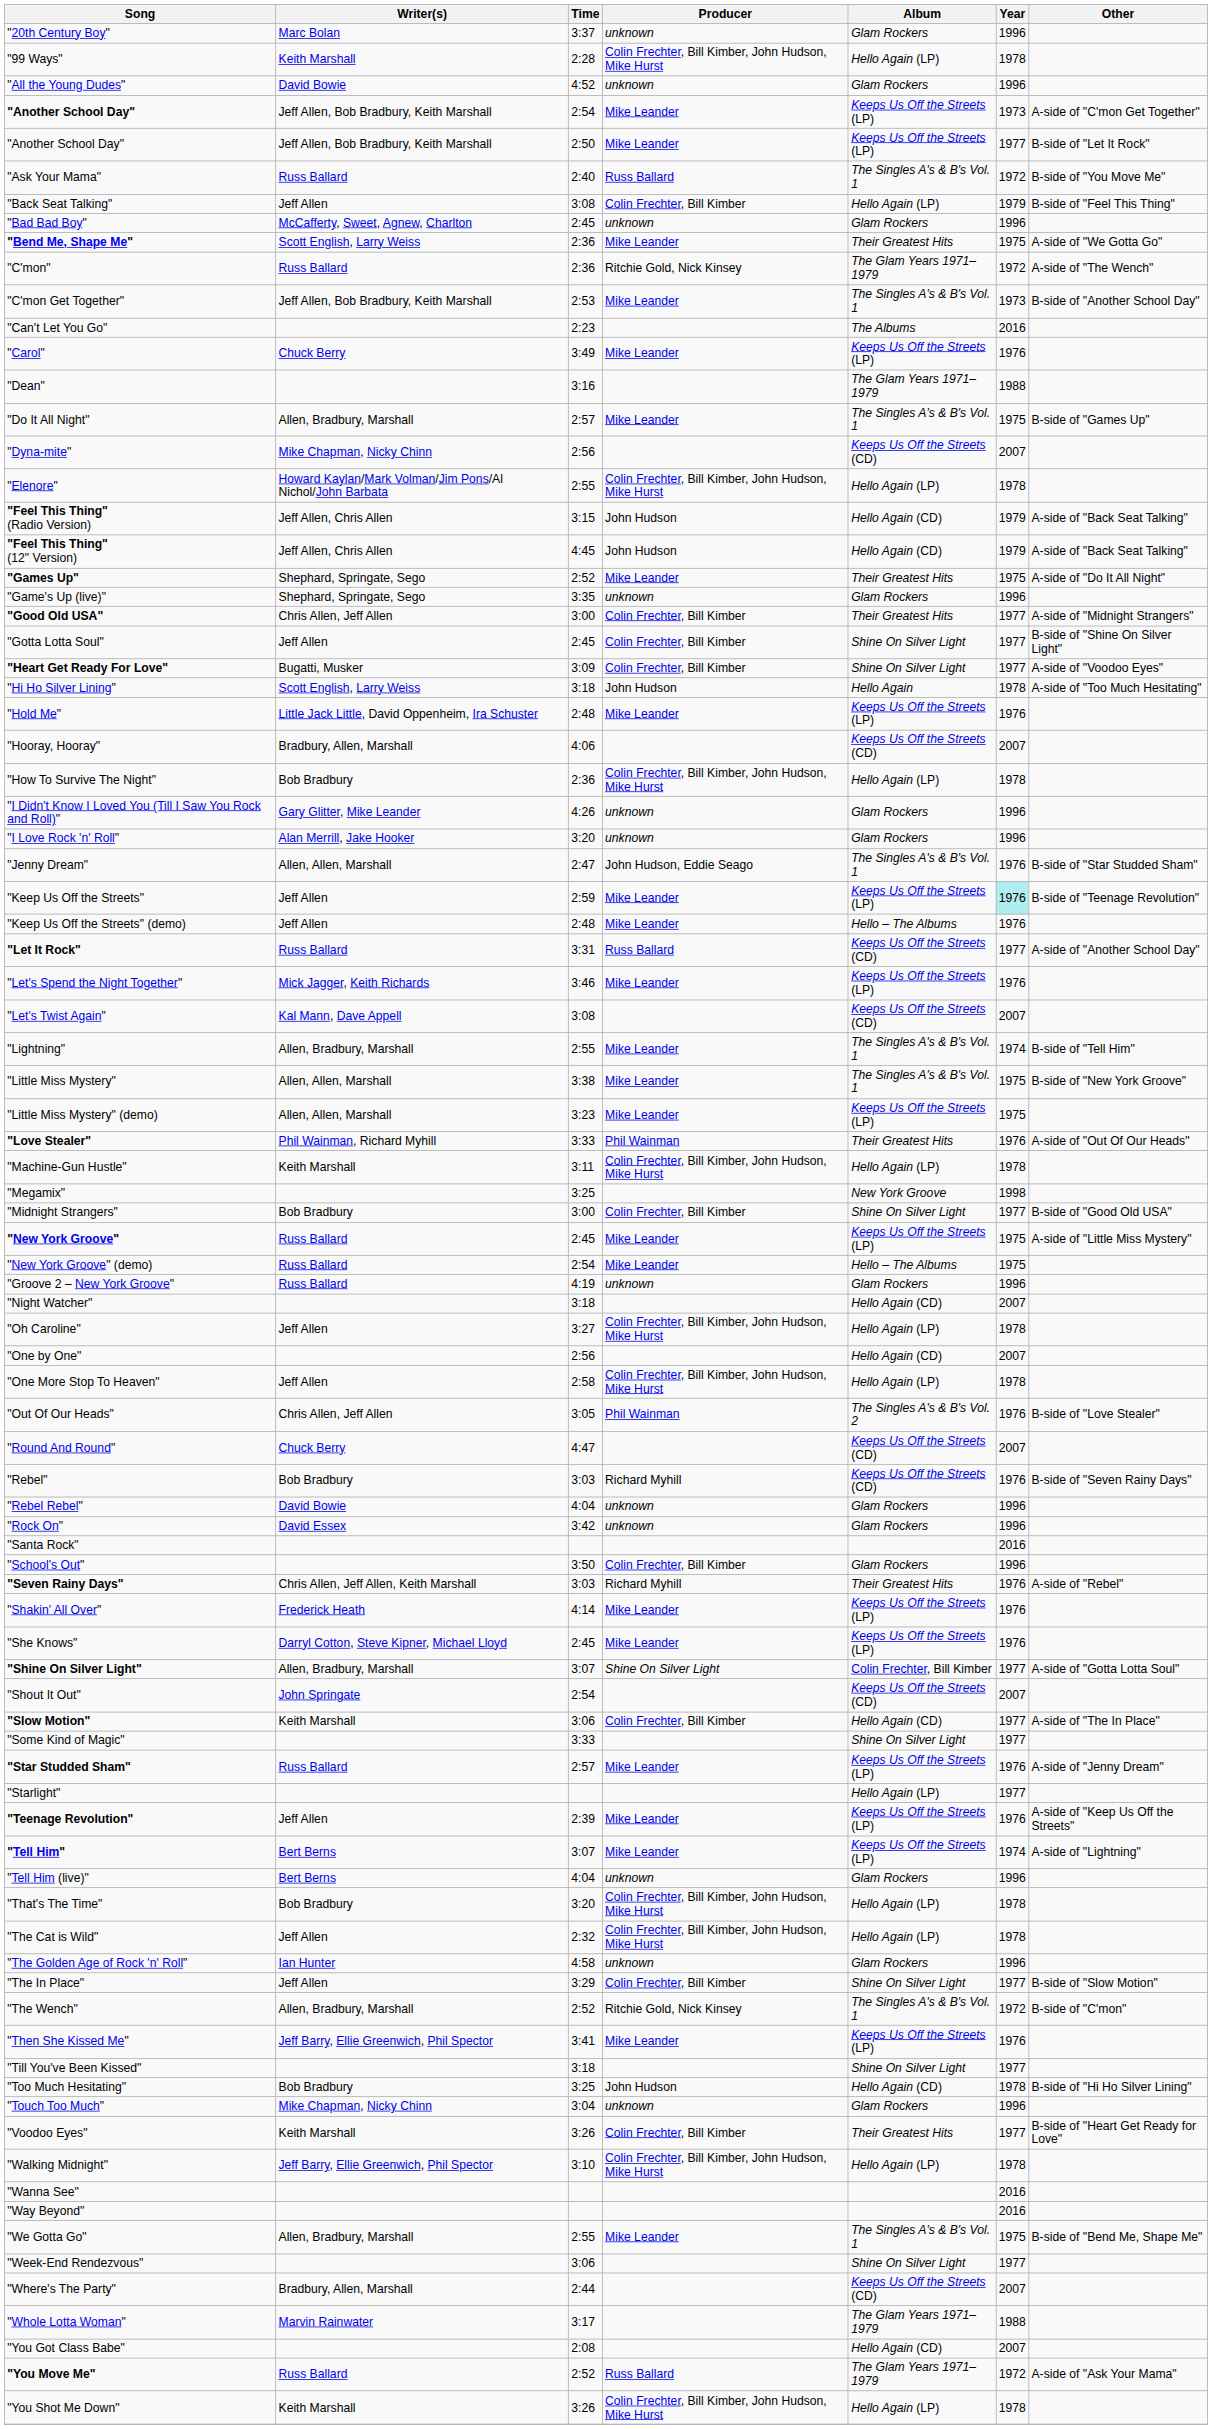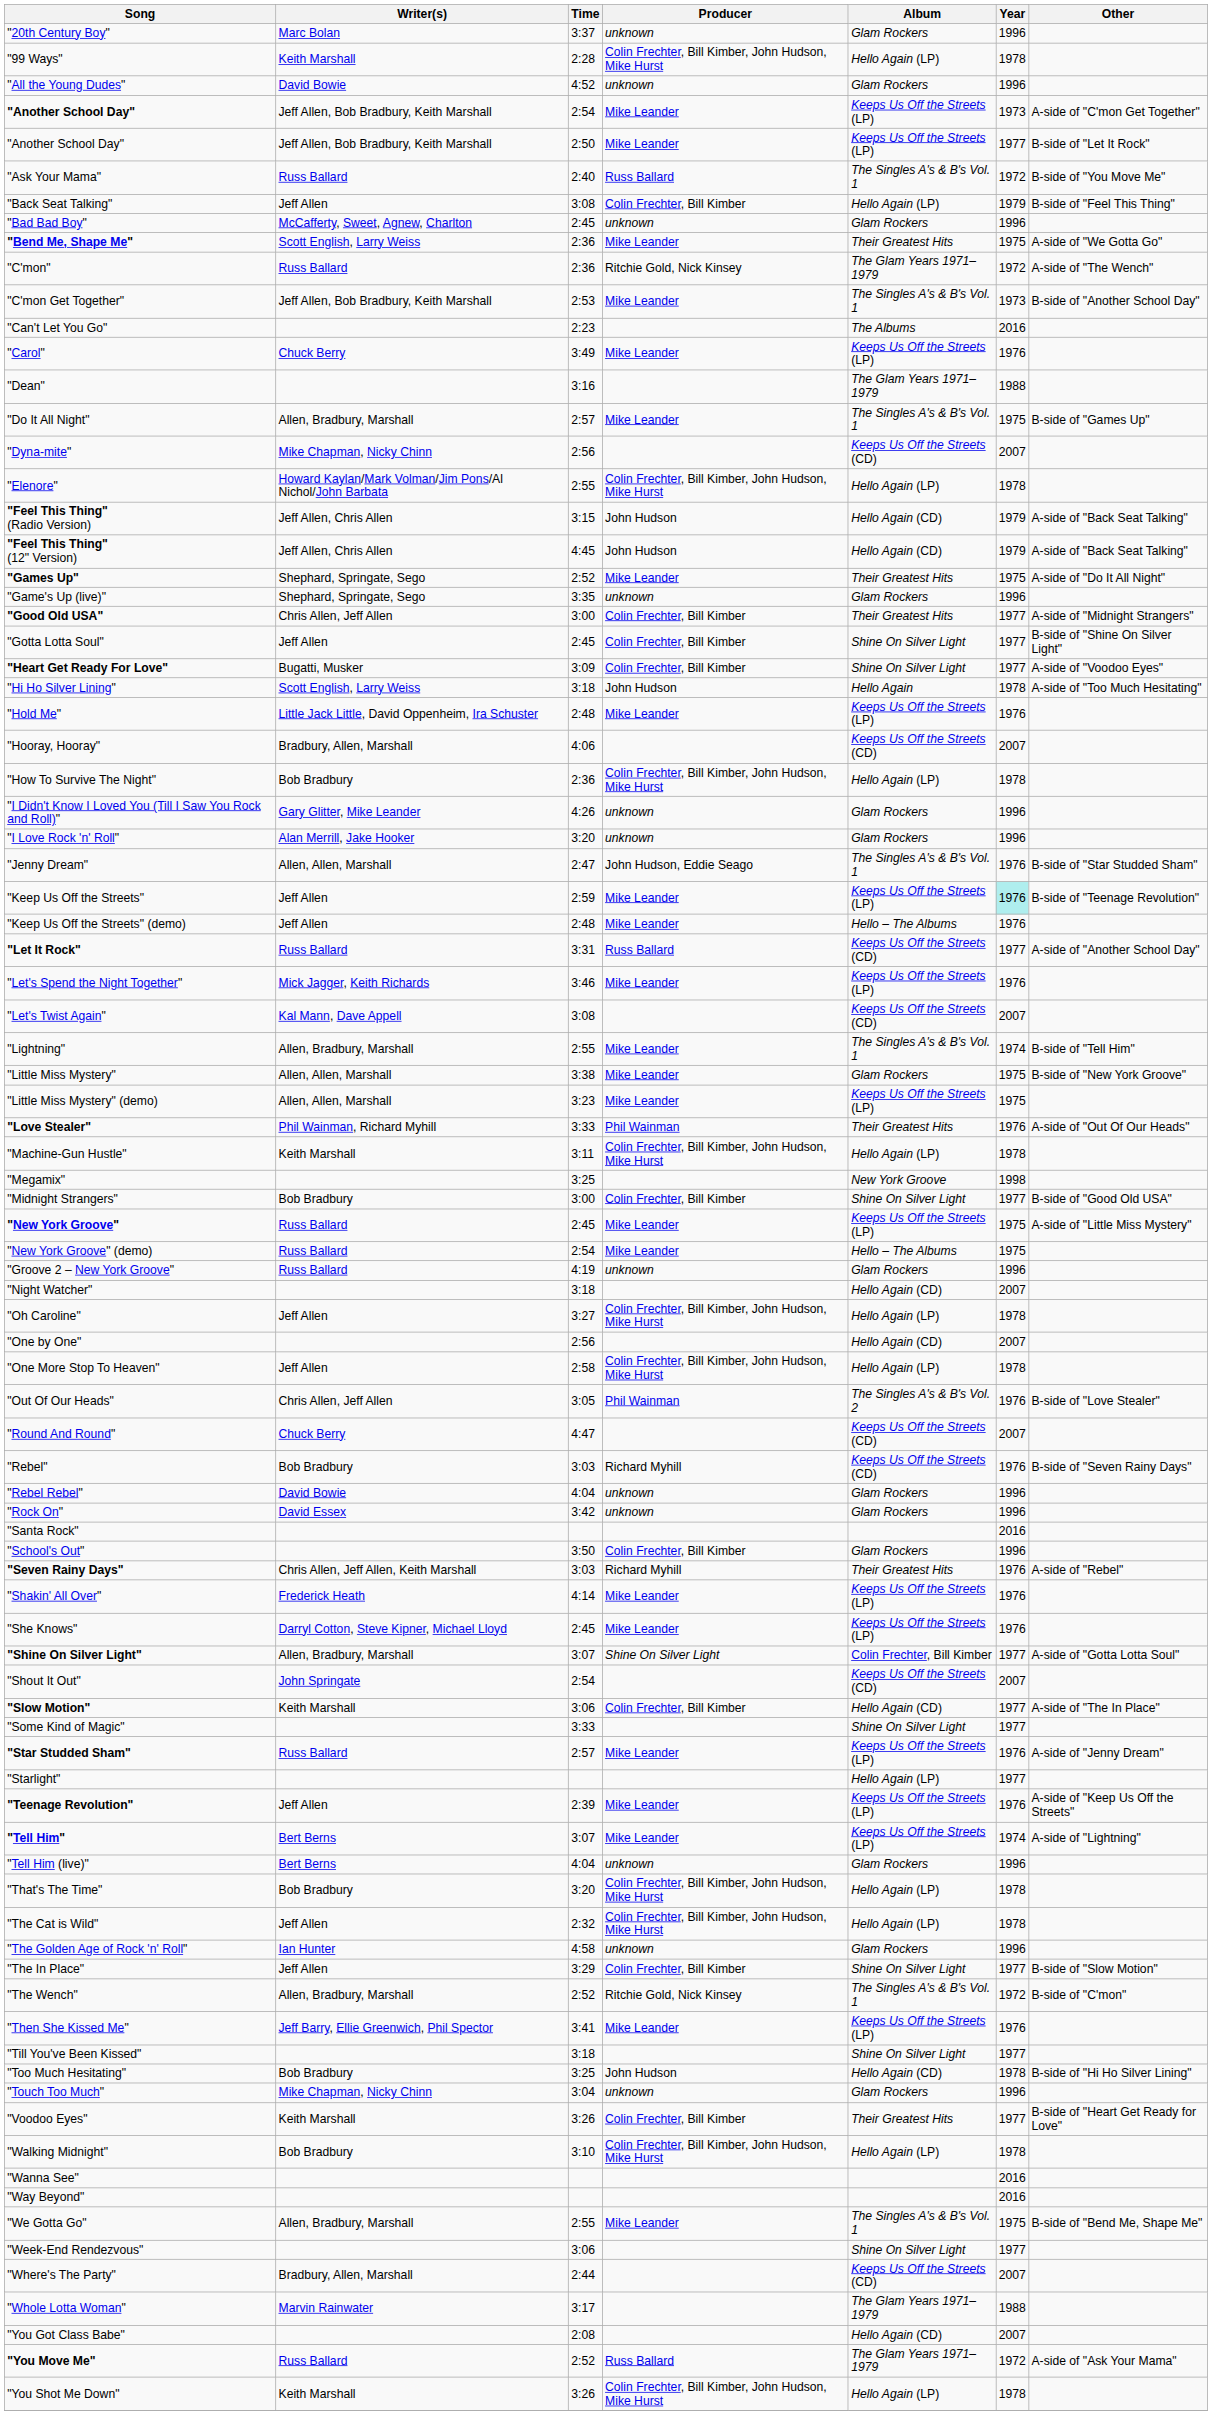"Little Miss Mystery" | Album: The Singles A's & B's Vol. 1 -> Glam Rockers
"Walking Midnight" | Writer(s): Jeff Barry, Ellie Greenwich, Phil Spector -> Bob Bradbury
